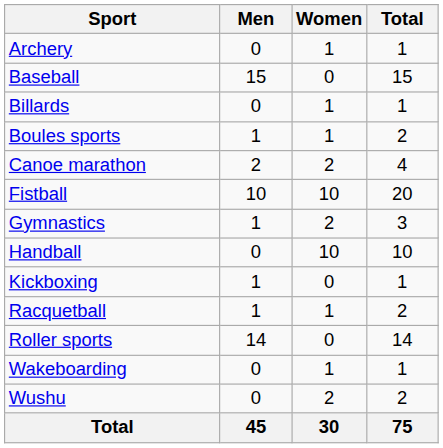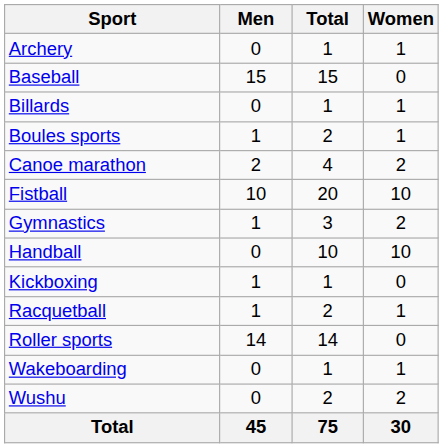columns swapped: Women <-> Total
